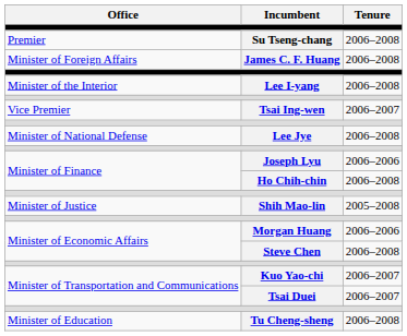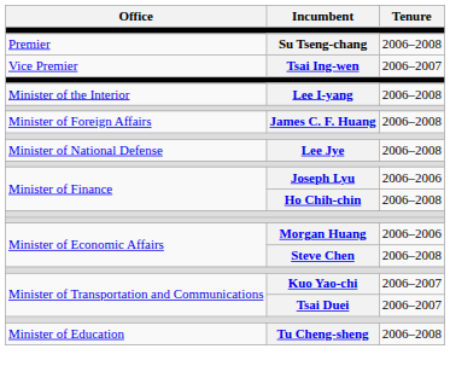rows swapped: Tsai Ing-wen <-> James C. F. Huang
- row: Minister of Justice | Shih Mao-lin | 2005–2008
